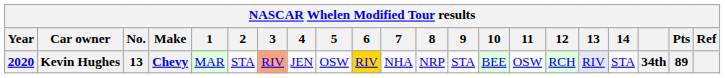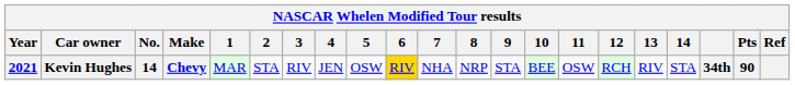Kevin Hughes | Year: 2020 -> 2021
Kevin Hughes | No.: 13 -> 14
Kevin Hughes | 3: lightsalmon background -> no background
Kevin Hughes | 13: lavender background -> no background
Kevin Hughes | Pts: 89 -> 90
